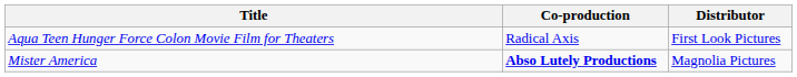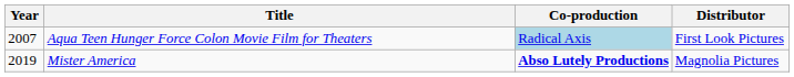+ column: Year | 2007 | 2019
Aqua Teen Hunger Force Colon Movie Film for Theaters | Co-production: no background -> lightblue background
